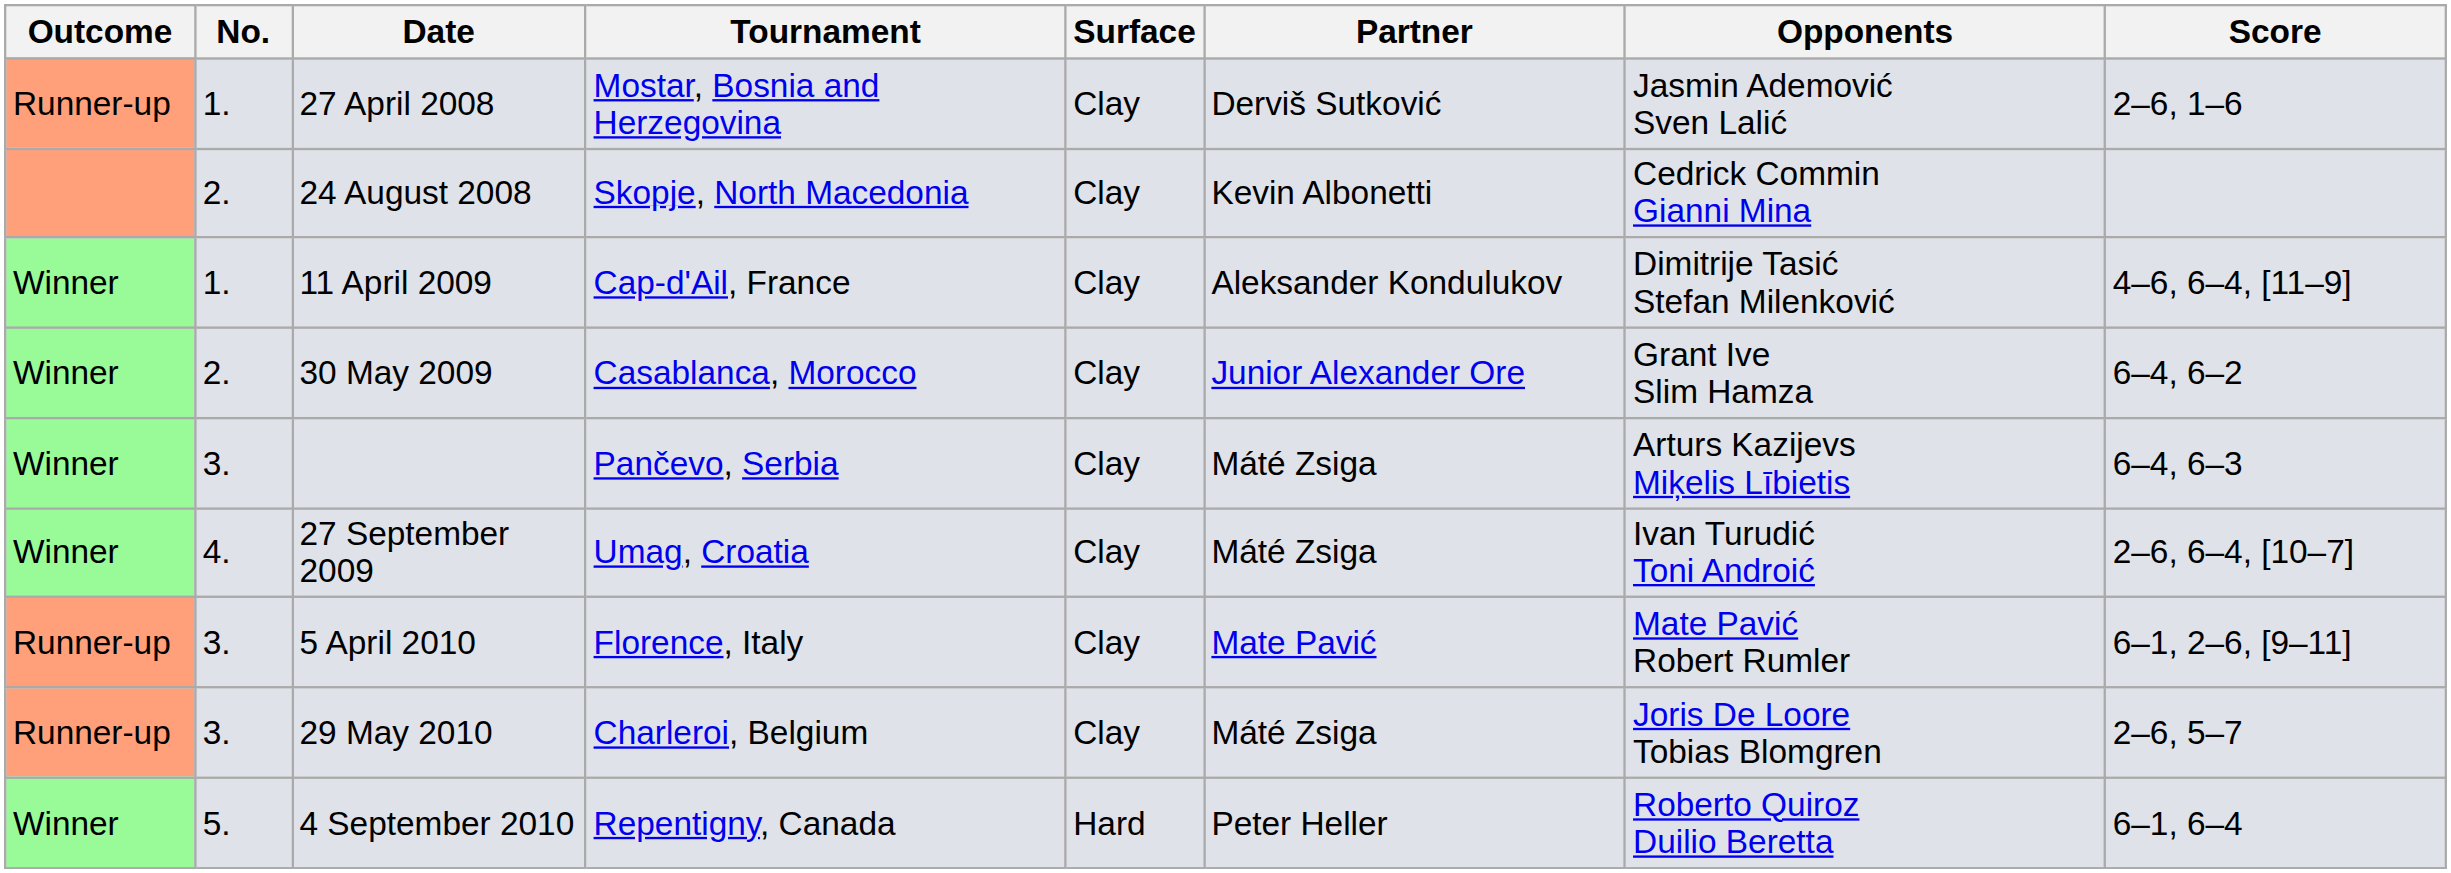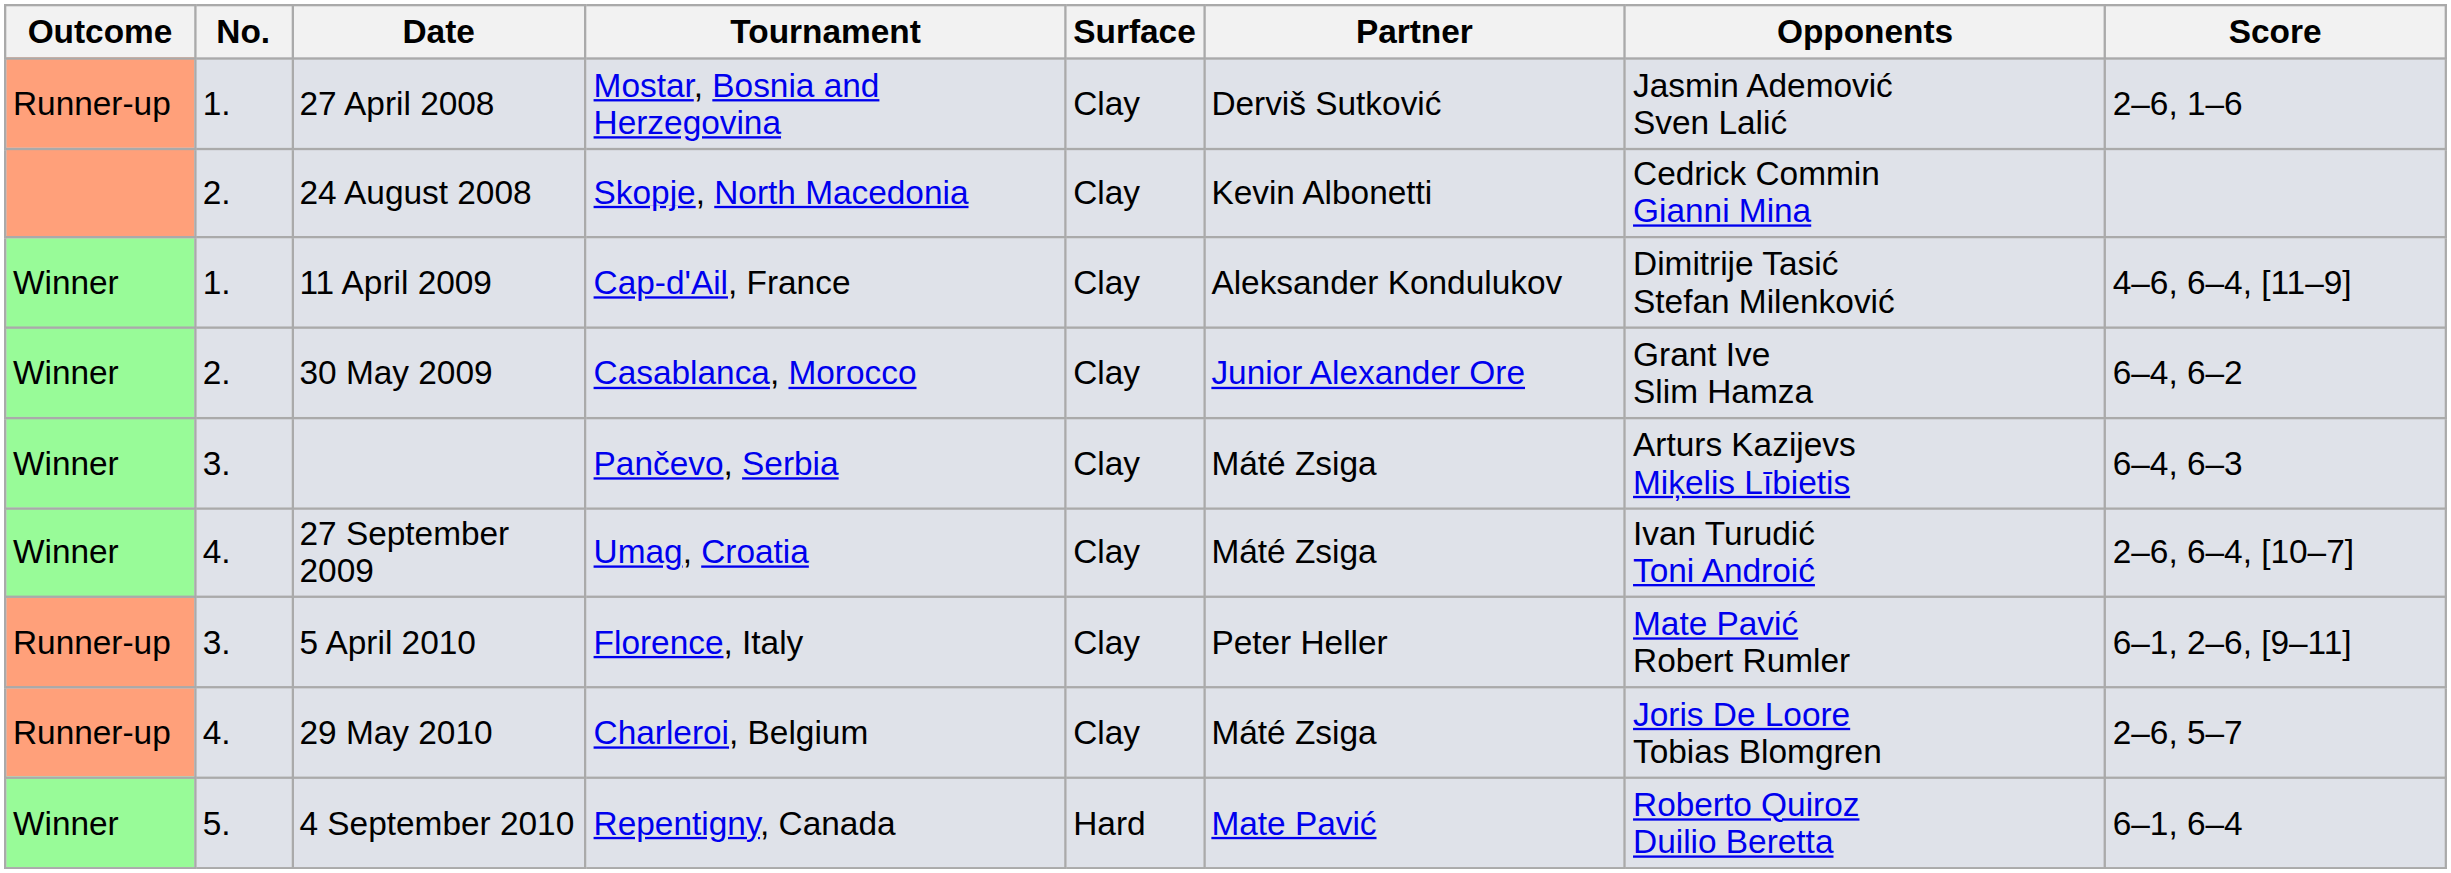5 April 2010 | Partner: Mate Pavić -> Peter Heller
29 May 2010 | No.: 3. -> 4.
4 September 2010 | Partner: Peter Heller -> Mate Pavić
